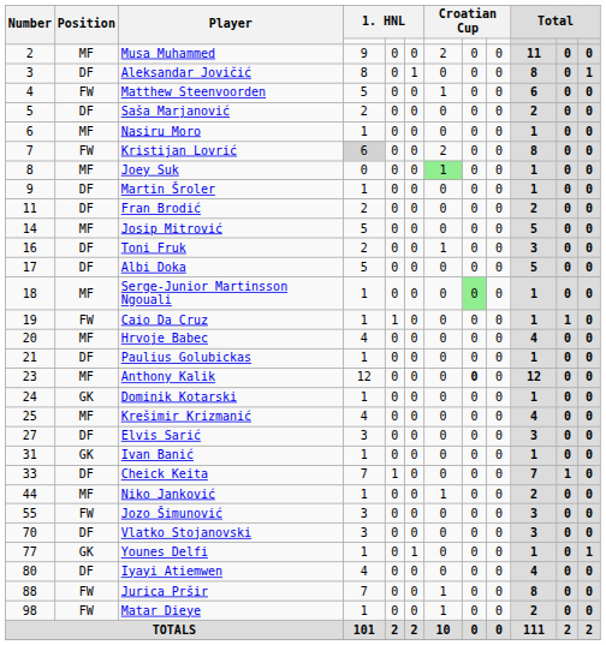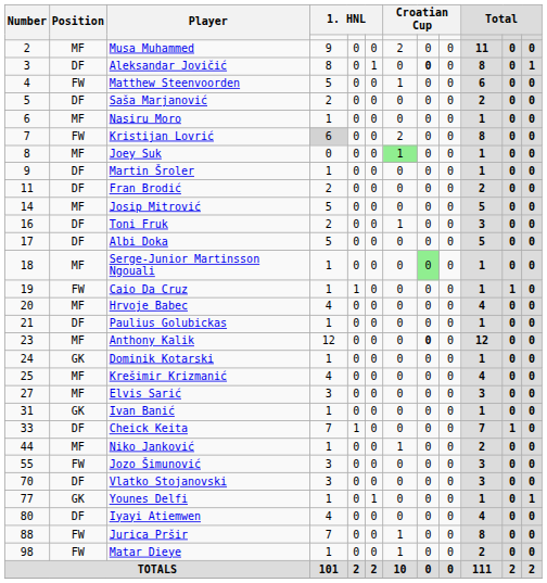Aleksandar Jovičić | column 8: normal -> bold
Elvis Sarić | Position: DF -> MF
